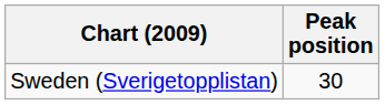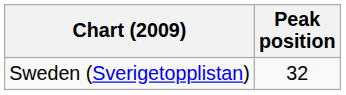Sweden (Sverigetopplistan) | Peak position: 30 -> 32
